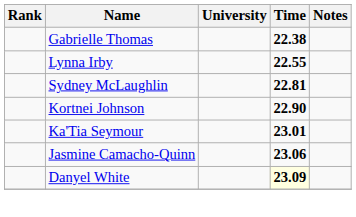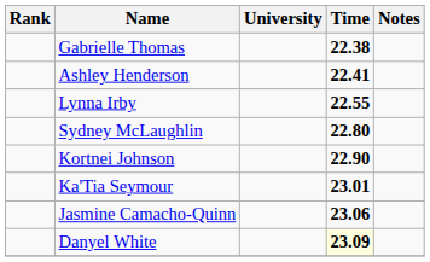+ row: Ashley Henderson | 22.41
Sydney McLaughlin | Time: 22.81 -> 22.80
